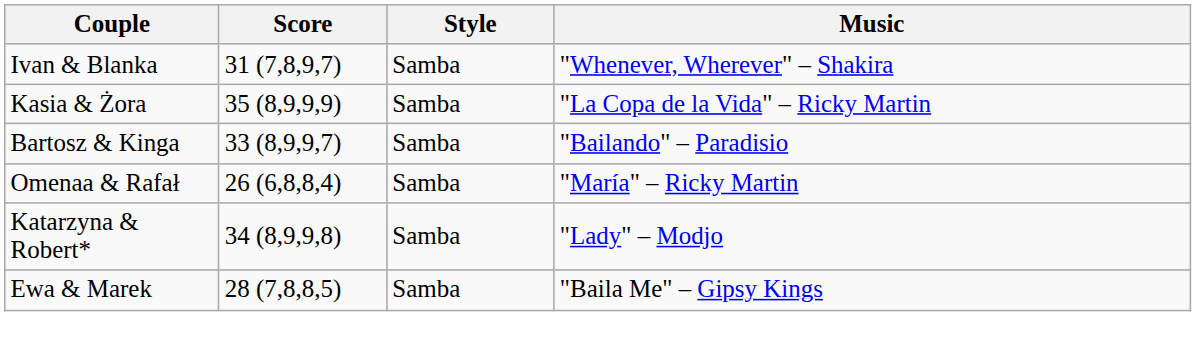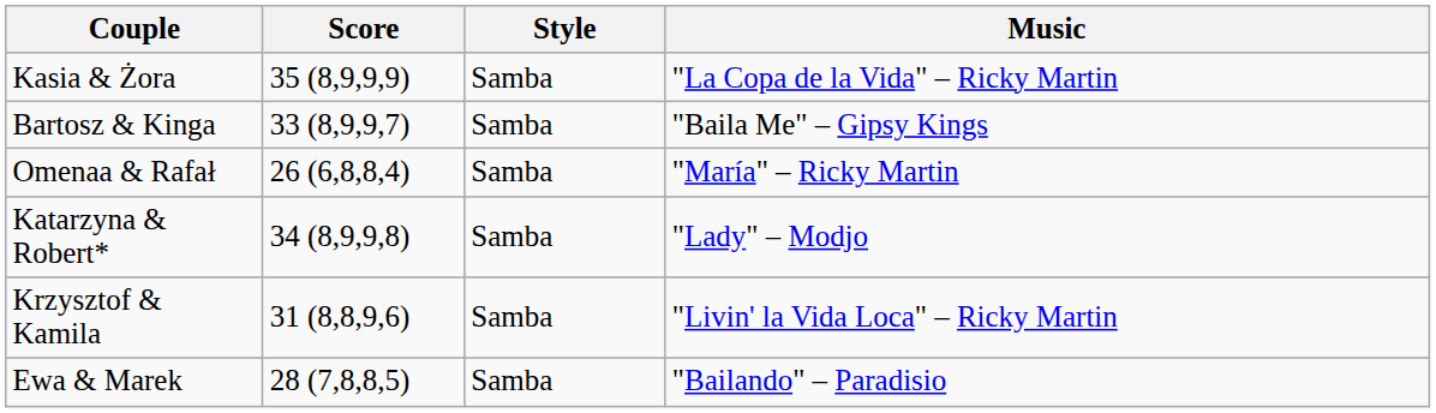- row: Ivan & Blanka | 31 (7,8,9,7) | Samba | "Whenever, Wherever" – Shakira
Bartosz & Kinga | Music: "Bailando" – Paradisio -> "Baila Me" – Gipsy Kings
+ row: Krzysztof & Kamila | 31 (8,8,9,6) | Samba | "Livin' la Vida Loca" – Ricky Martin
Ewa & Marek | Music: "Baila Me" – Gipsy Kings -> "Bailando" – Paradisio
